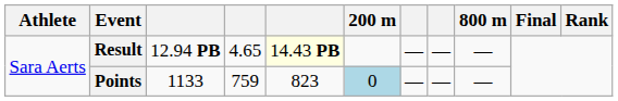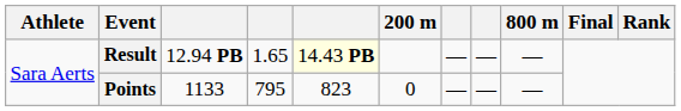Result | column 4: 4.65 -> 1.65
Points | column 4: 759 -> 795
Points | 200 m: lightblue background -> no background
